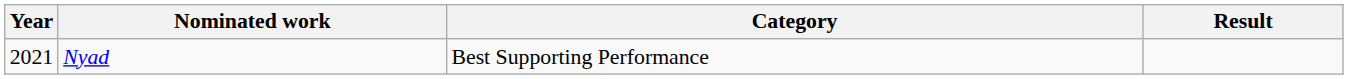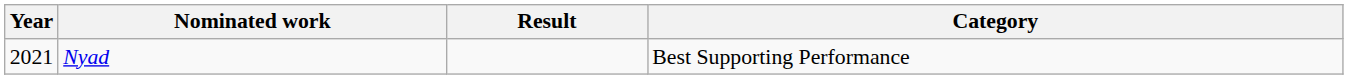columns swapped: Category <-> Result
